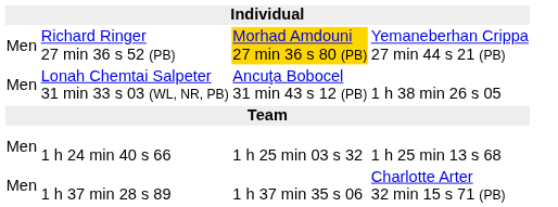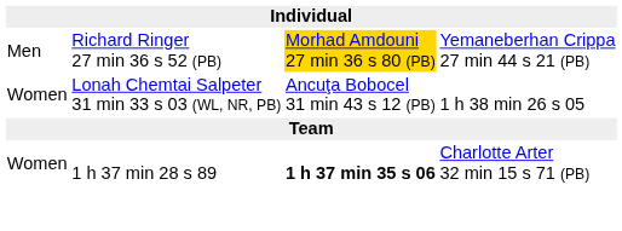Lonah Chemtai Salpeter 31 min 33 s 03 (WL, NR, PB) | column 1: Men -> Women
- row: Men | 1 h 24 min 40 s 66 | 1 h 25 min 03 s 32 | 1 h 25 min 13 s 68
1 h 37 min 28 s 89 | column 1: Men -> Women
1 h 37 min 28 s 89 | column 3: normal -> bold
